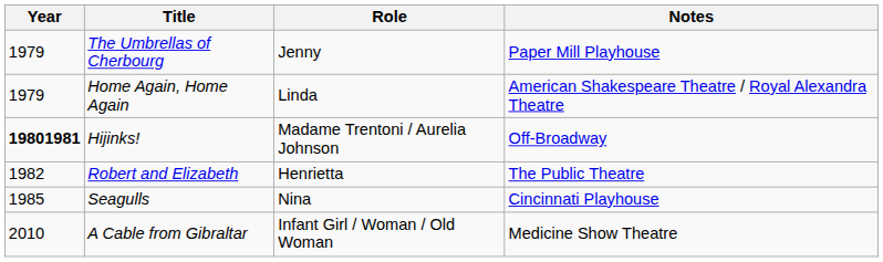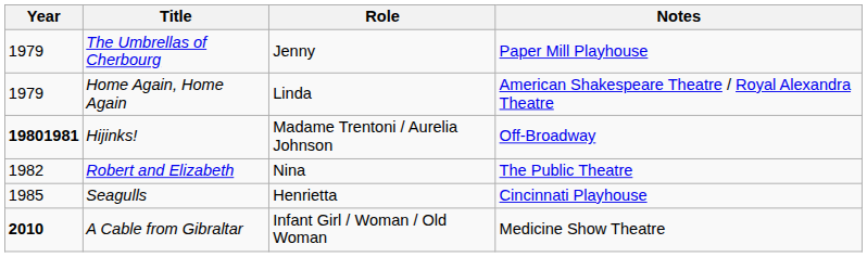Robert and Elizabeth | Role: Henrietta -> Nina
Seagulls | Role: Nina -> Henrietta
A Cable from Gibraltar | Year: normal -> bold
